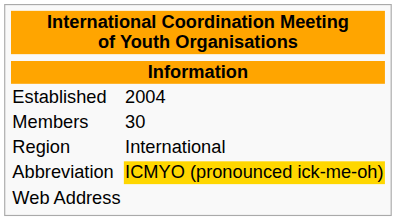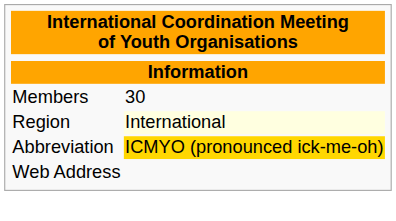- row: Established | 2004
Region | column 2: no background -> lightyellow background
